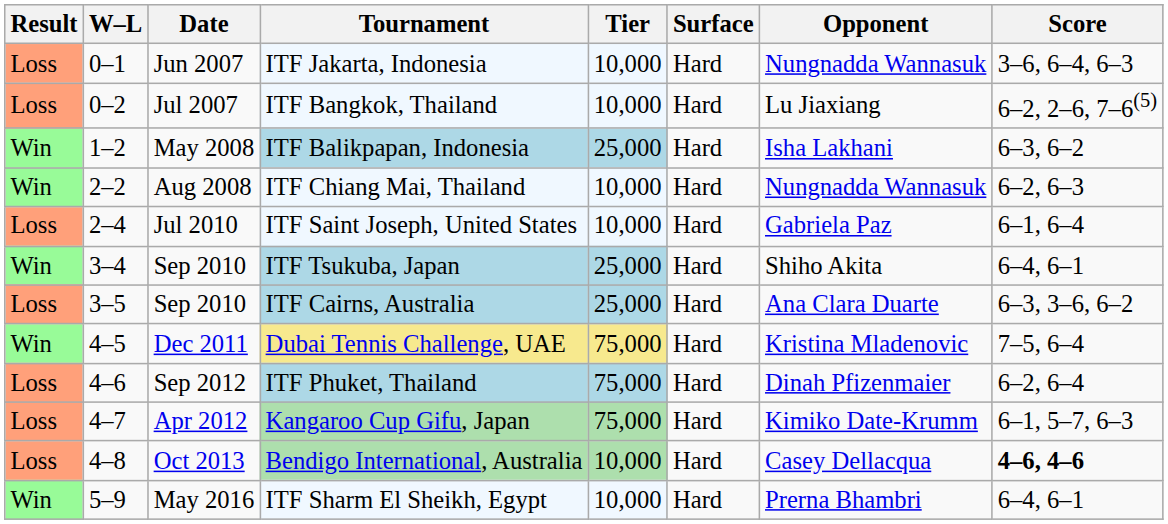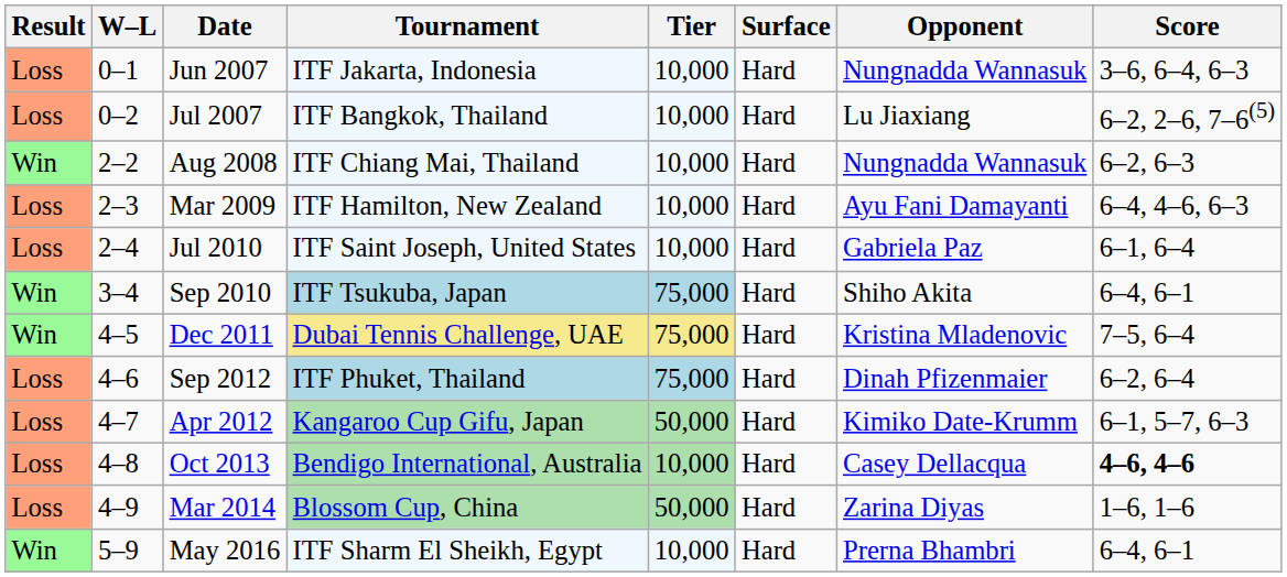- row: Win | 1–2 | May 2008 | ITF Balikpapan, Indonesia | 25,000 | Hard | Isha Lakhani | 6–3, 6–2
+ row: Loss | 2–3 | Mar 2009 | ITF Hamilton, New Zealand | 10,000 | Hard | Ayu Fani Damayanti | 6–4, 4–6, 6–3
ITF Tsukuba, Japan | Tier: 25,000 -> 75,000
- row: Loss | 3–5 | Sep 2010 | ITF Cairns, Australia | 25,000 | Hard | Ana Clara Duarte | 6–3, 3–6, 6–2
Kangaroo Cup Gifu, Japan | Tier: 75,000 -> 50,000
+ row: Loss | 4–9 | Mar 2014 | Blossom Cup, China | 50,000 | Hard | Zarina Diyas | 1–6, 1–6
